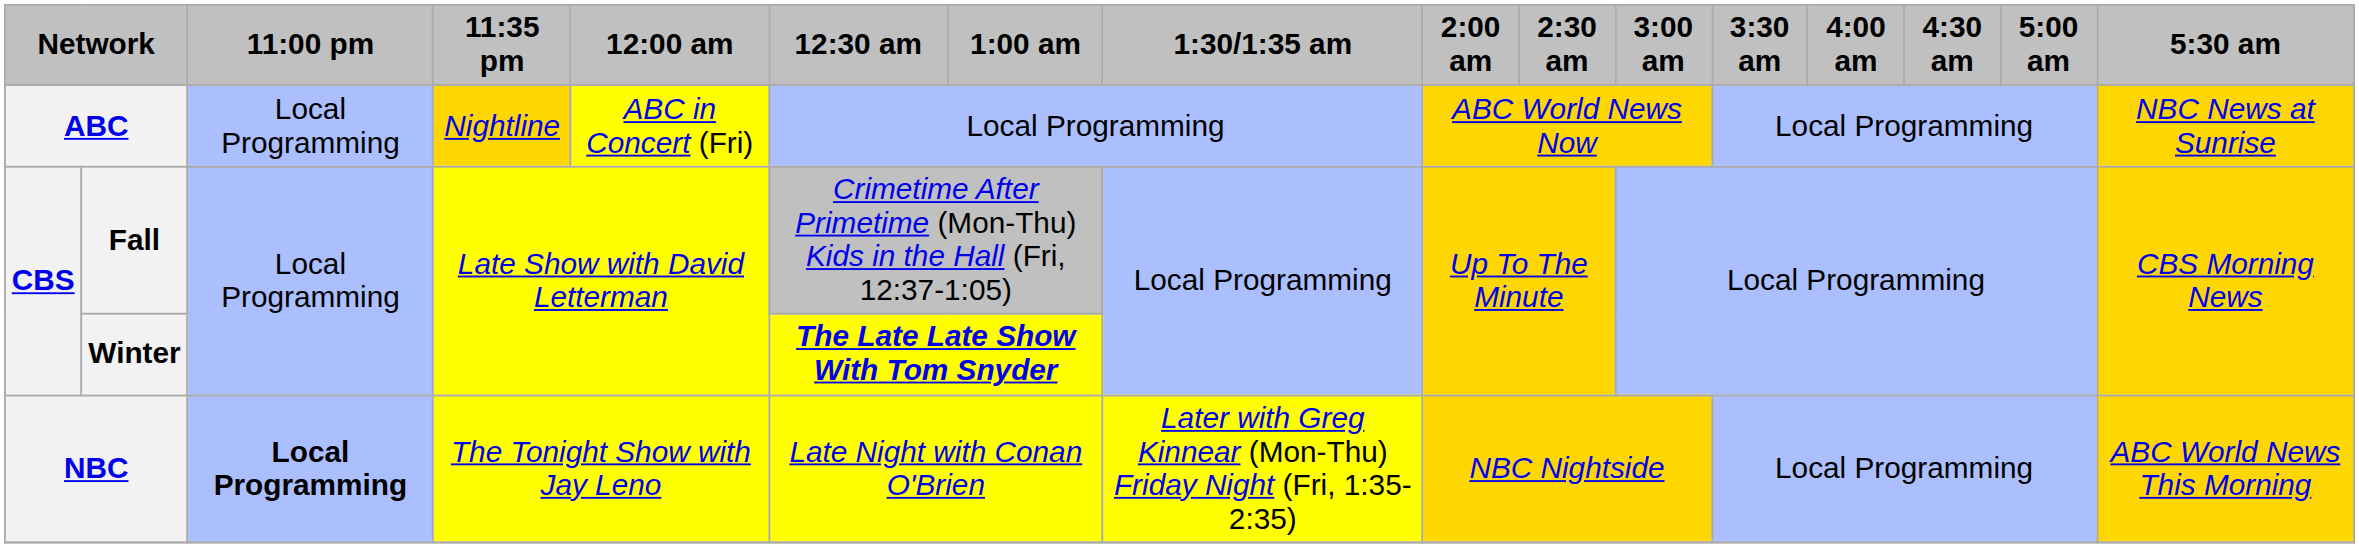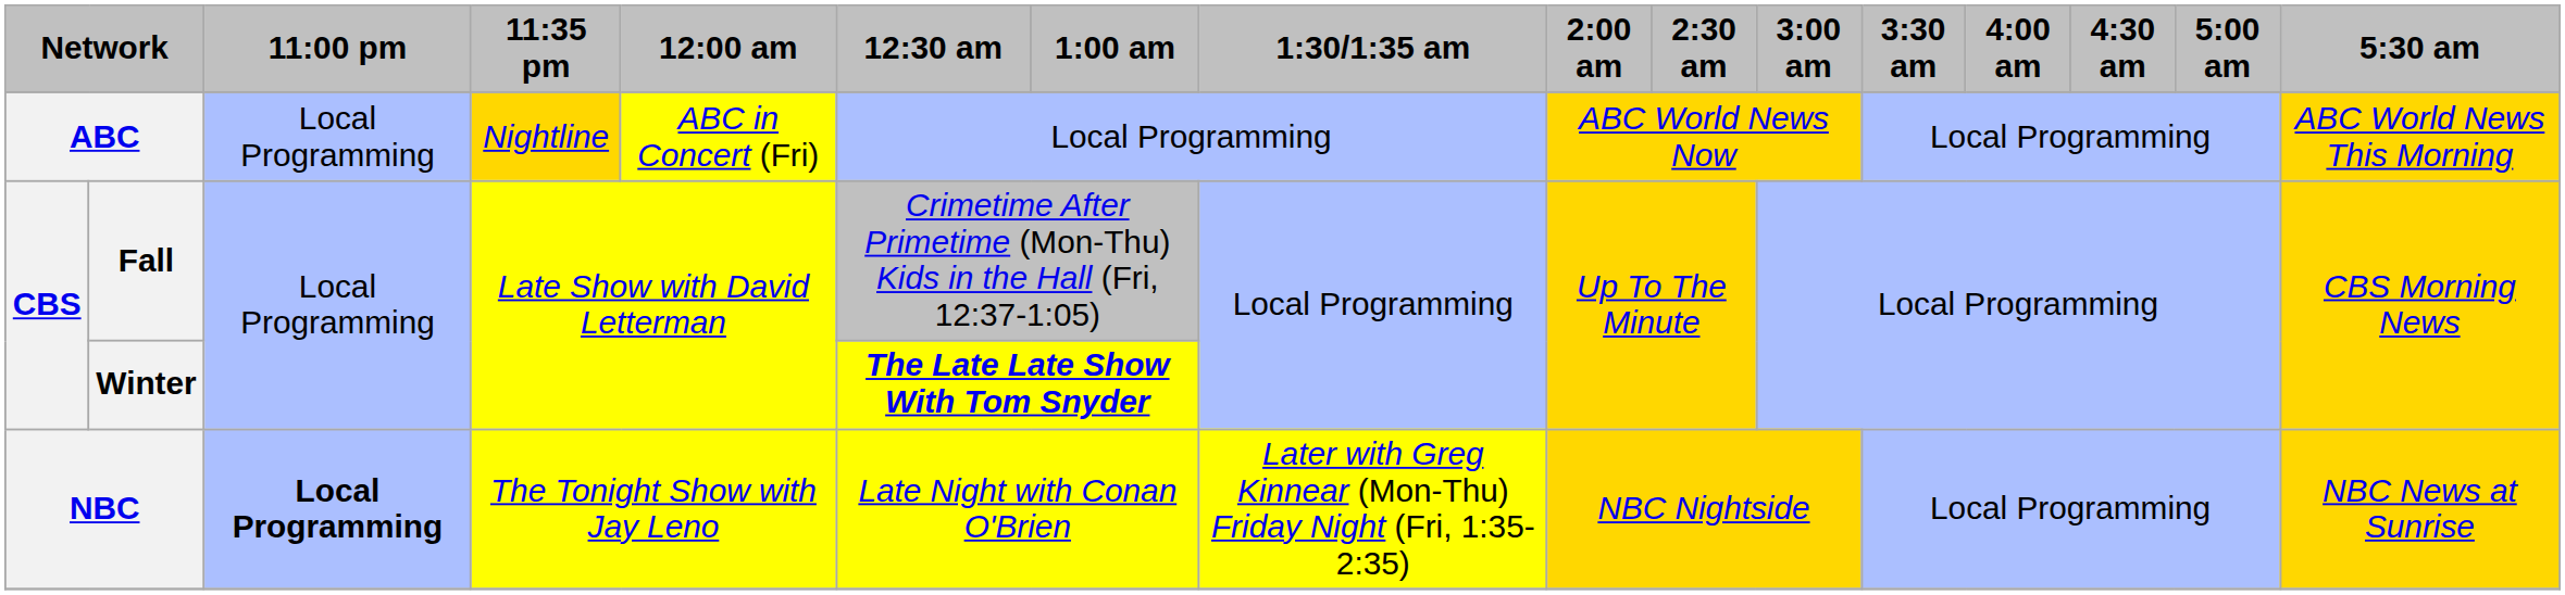ABC | 5:30 am: NBC News at Sunrise -> ABC World News This Morning
NBC | 5:30 am: ABC World News This Morning -> NBC News at Sunrise
